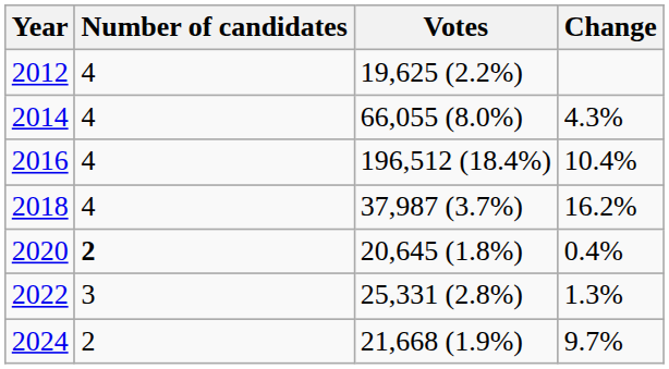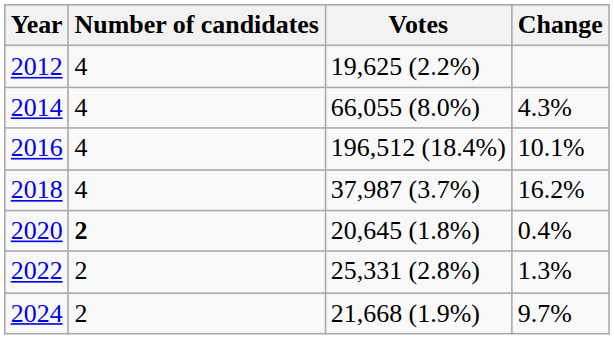2016 | Change: 10.4% -> 10.1%
2022 | Number of candidates: 3 -> 2
